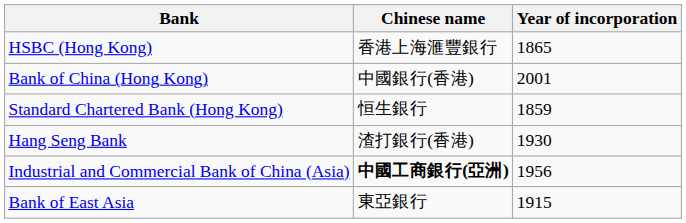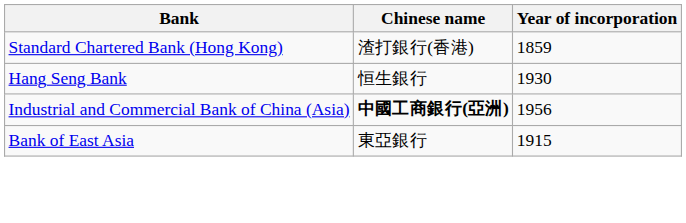- row: HSBC (Hong Kong) | 香港上海滙豐銀行 | 1865
- row: Bank of China (Hong Kong) | 中國銀行(香港) | 2001
Standard Chartered Bank (Hong Kong) | Chinese name: 恒生銀行 -> 渣打銀行(香港)
Hang Seng Bank | Chinese name: 渣打銀行(香港) -> 恒生銀行
